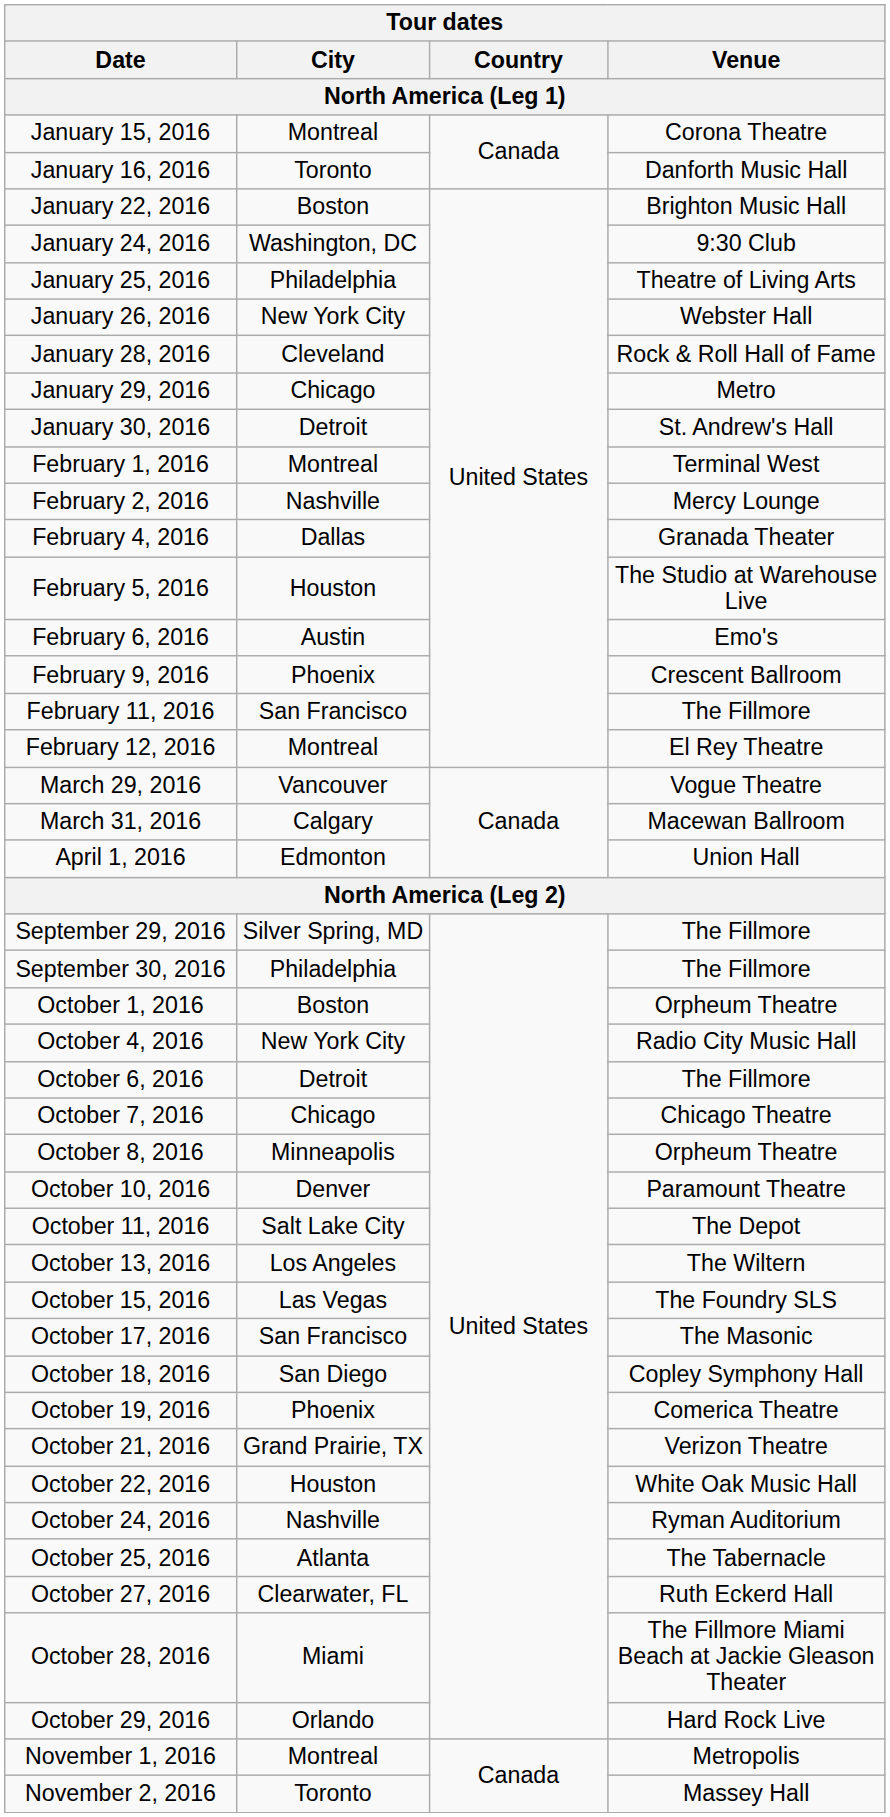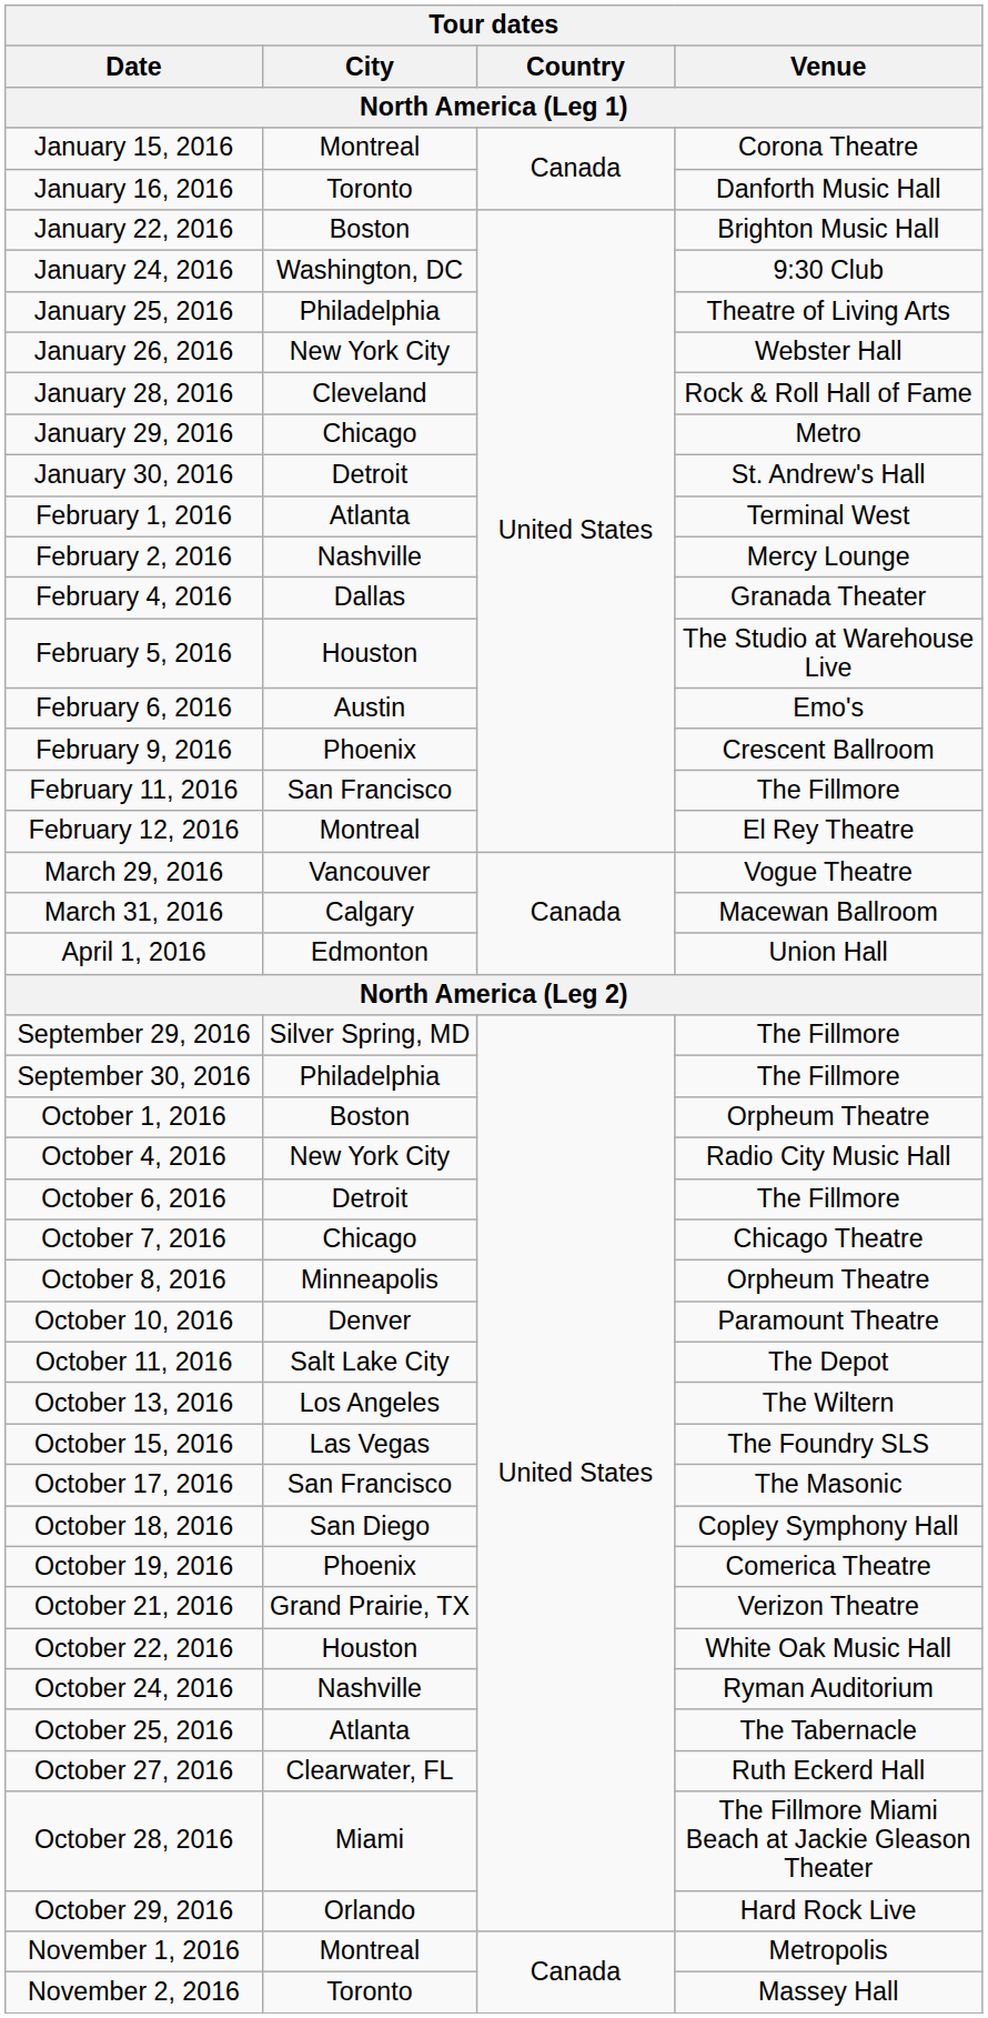February 1, 2016 | City: Montreal -> Atlanta
